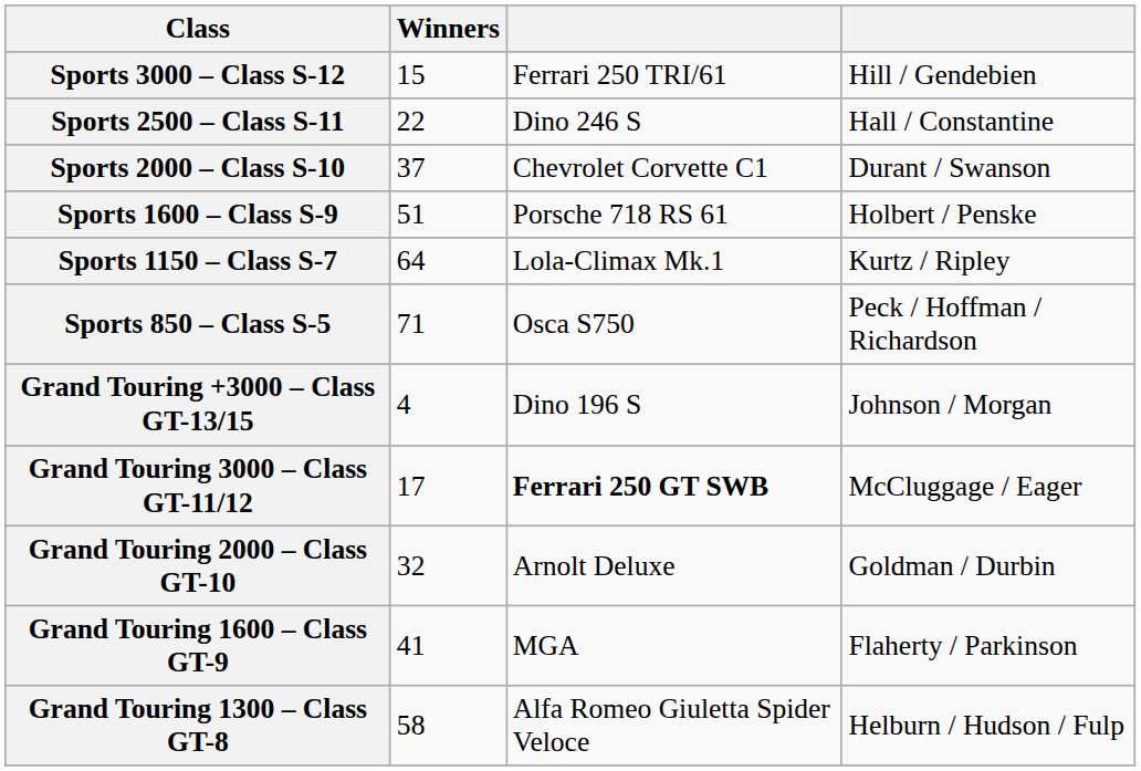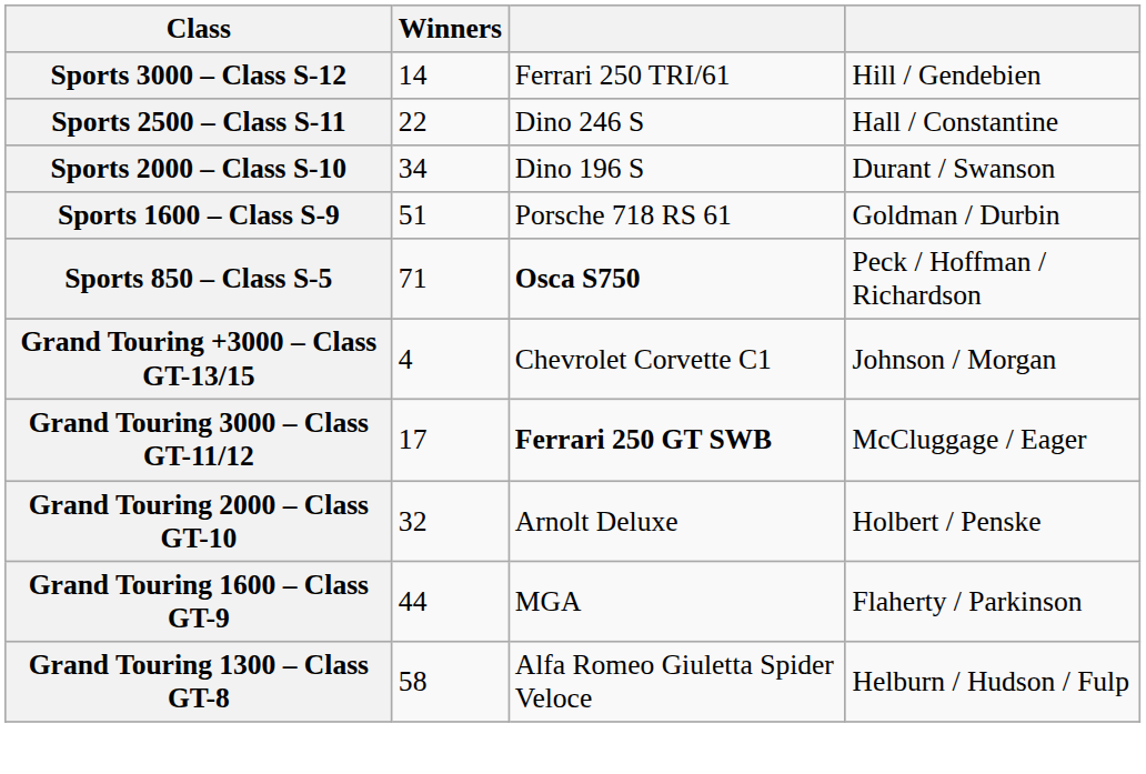Sports 3000 – Class S-12 | Winners: 15 -> 14
Sports 2000 – Class S-10 | Winners: 37 -> 34
Sports 2000 – Class S-10 | column 3: Chevrolet Corvette C1 -> Dino 196 S
Sports 1600 – Class S-9 | column 4: Holbert / Penske -> Goldman / Durbin
- row: Sports 1150 – Class S-7 | 64 | Lola-Climax Mk.1 | Kurtz / Ripley
Sports 850 – Class S-5 | column 3: normal -> bold
Grand Touring +3000 – Class GT-13/15 | column 3: Dino 196 S -> Chevrolet Corvette C1
Grand Touring 2000 – Class GT-10 | column 4: Goldman / Durbin -> Holbert / Penske
Grand Touring 1600 – Class GT-9 | Winners: 41 -> 44
